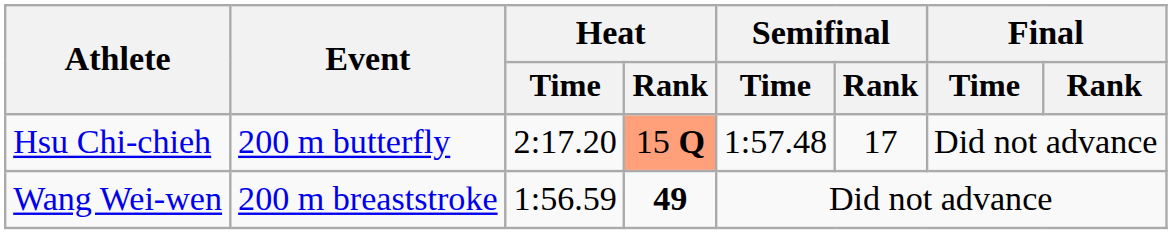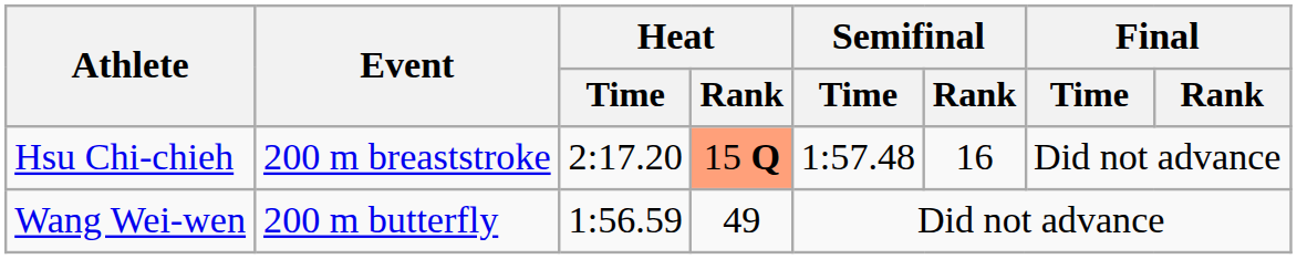Hsu Chi-chieh | Event: 200 m butterfly -> 200 m breaststroke
Hsu Chi-chieh | Semifinal / Rank: 17 -> 16
Wang Wei-wen | Event: 200 m breaststroke -> 200 m butterfly
Wang Wei-wen | Heat / Rank: bold -> normal
